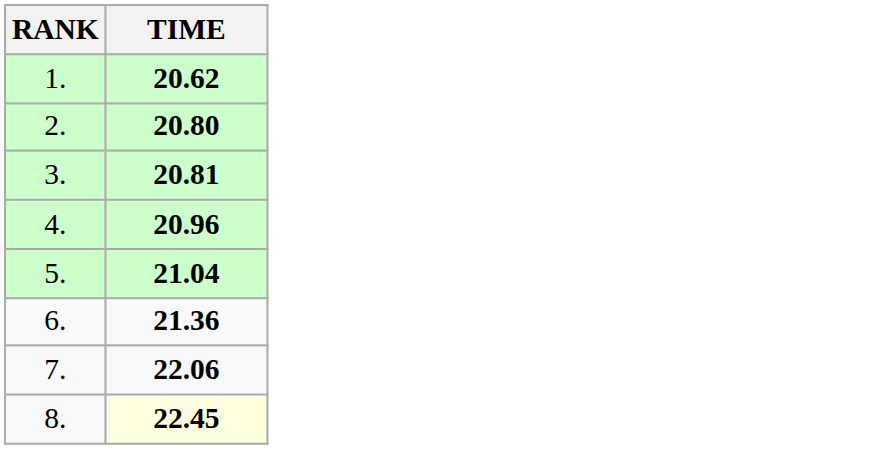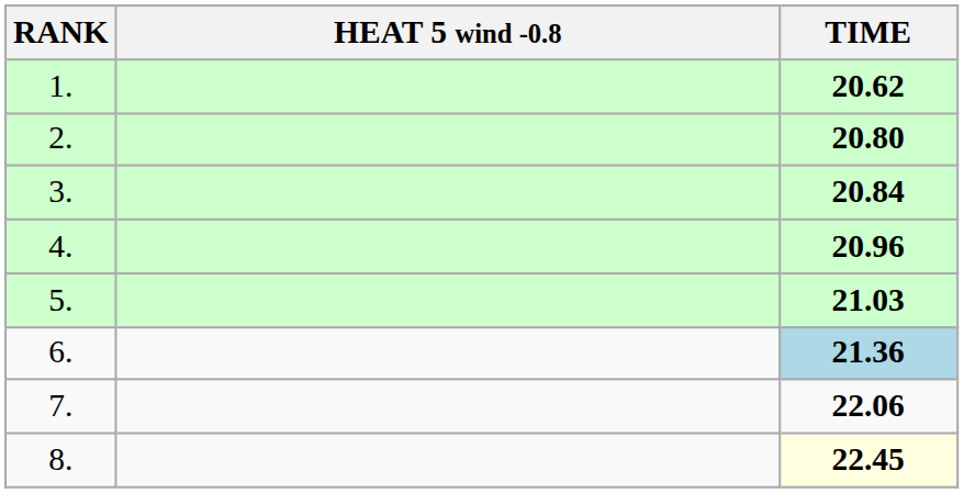+ column: HEAT 5 wind -0.8
3. | TIME: 20.81 -> 20.84
5. | TIME: 21.04 -> 21.03
6. | TIME: no background -> lightblue background
